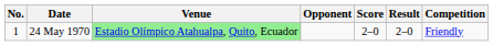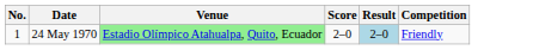- column: Opponent
24 May 1970 | Result: no background -> lightblue background
